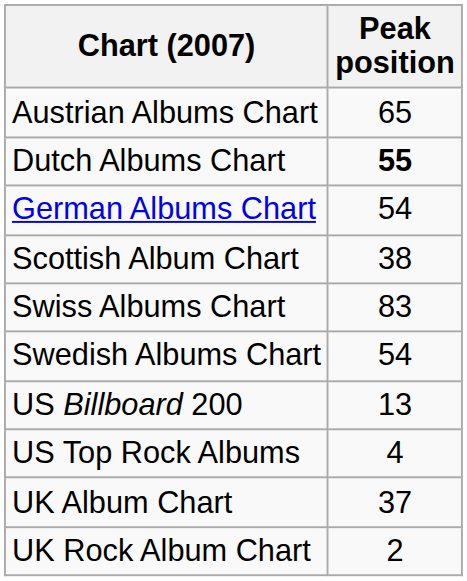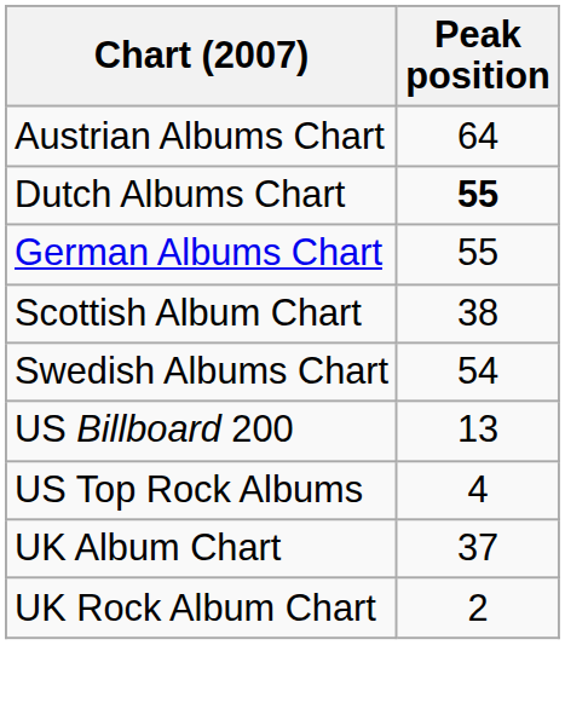Austrian Albums Chart | Peak position: 65 -> 64
German Albums Chart | Peak position: 54 -> 55
- row: Swiss Albums Chart | 83
